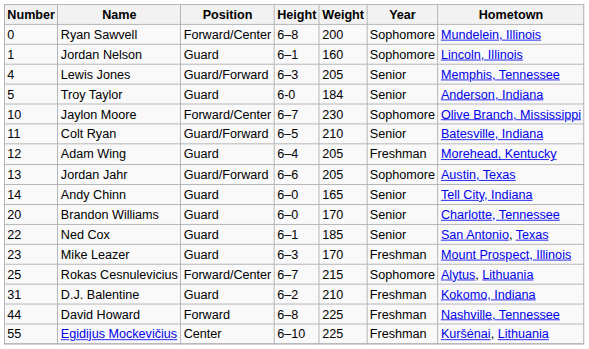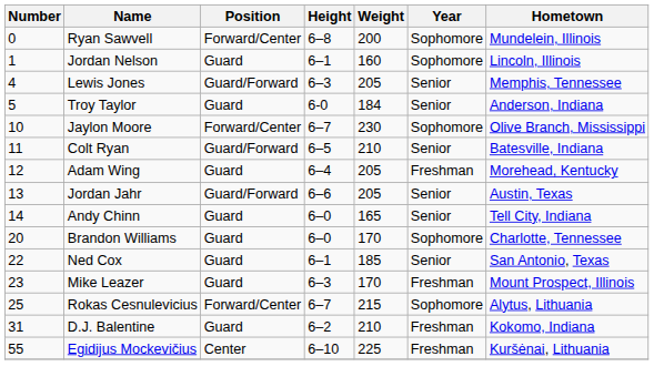Jordan Jahr | Year: Sophomore -> Senior
Brandon Williams | Year: Senior -> Sophomore
- row: 44 | David Howard | Forward | 6–8 | 225 | Freshman | Nashville, Tennessee
